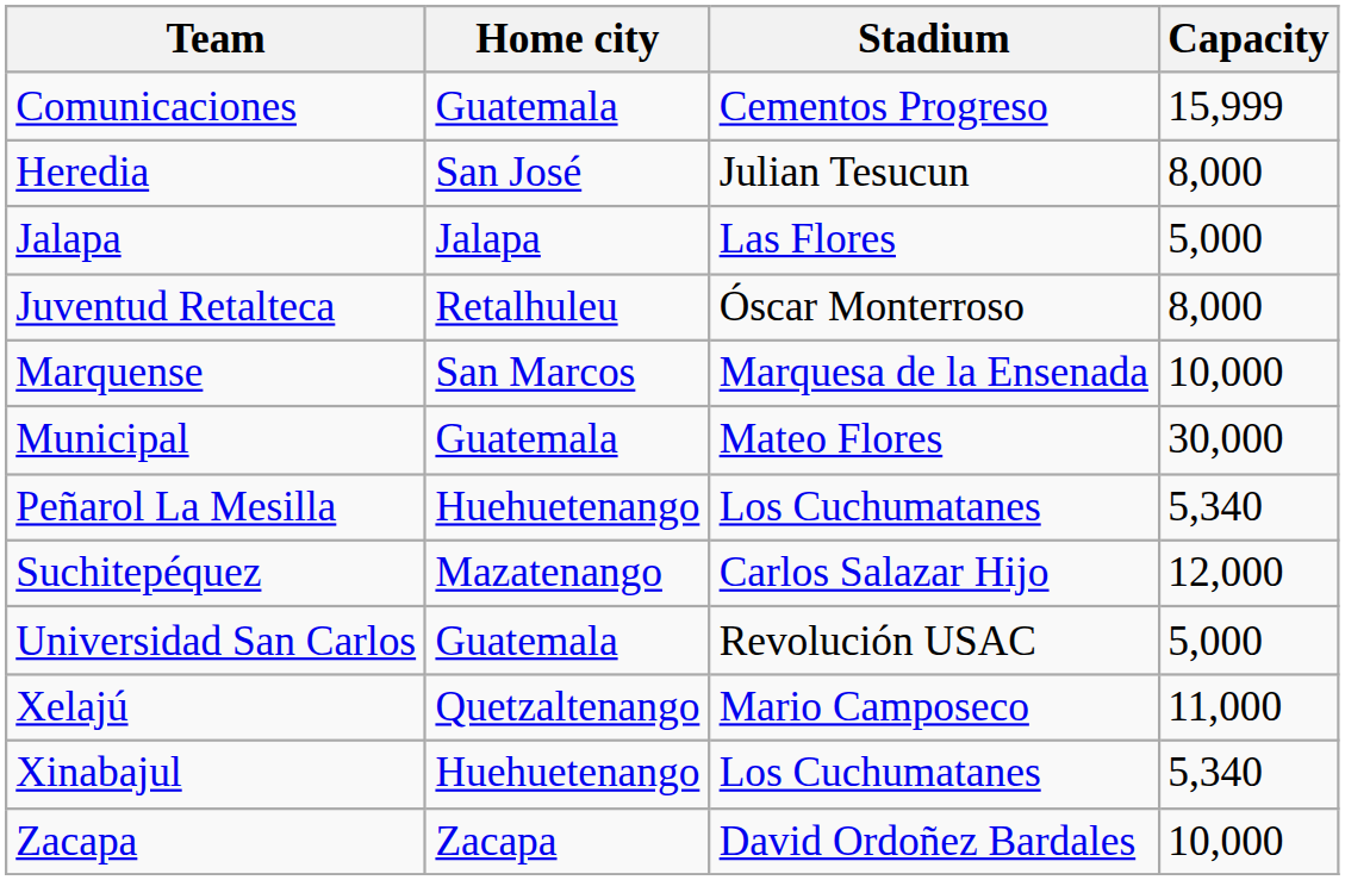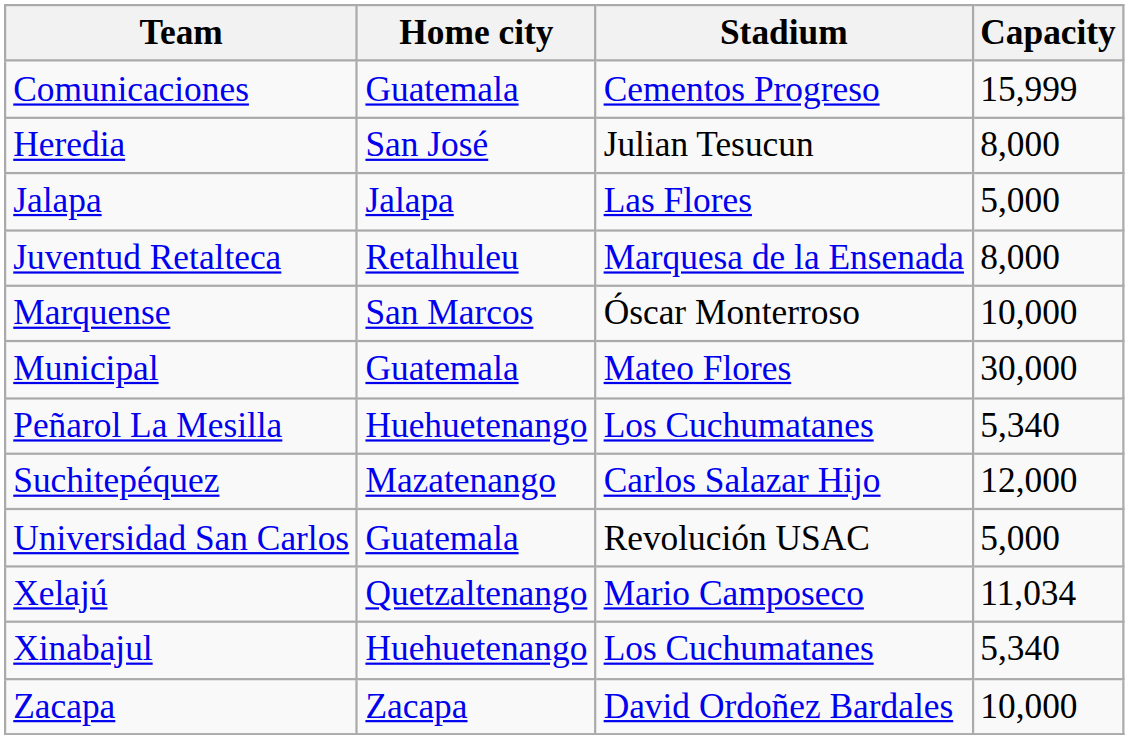Juventud Retalteca | Stadium: Óscar Monterroso -> Marquesa de la Ensenada
Marquense | Stadium: Marquesa de la Ensenada -> Óscar Monterroso
Xelajú | Capacity: 11,000 -> 11,034
